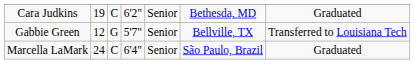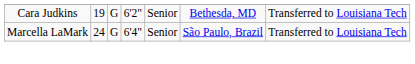Cara Judkins | column 3: C -> G
Cara Judkins | column 7: Graduated -> Transferred to Louisiana Tech
- row: Gabbie Green | 12 | G | 5'7" | Senior | Bellville, TX | Transferred to Louisiana Tech
Marcella LaMark | column 3: C -> G
Marcella LaMark | column 7: Graduated -> Transferred to Louisiana Tech
